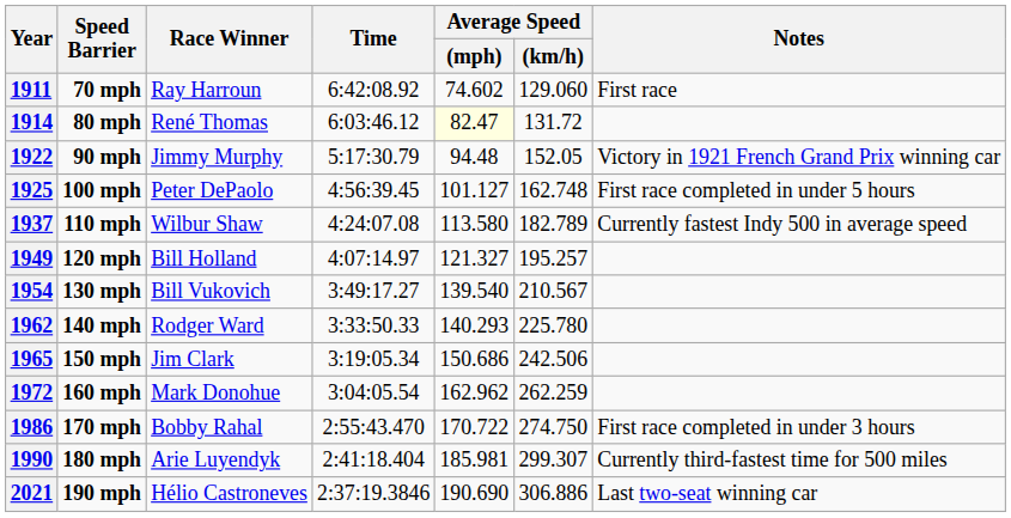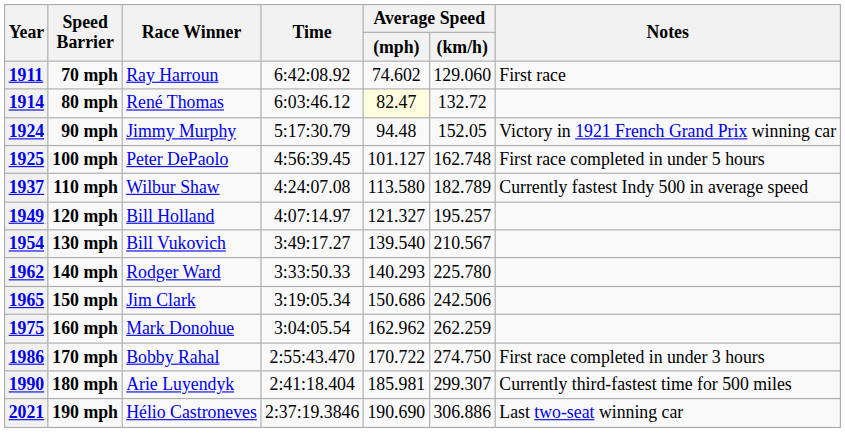80 mph | column 6: 131.72 -> 132.72
90 mph | column 1: 1922 -> 1924
160 mph | column 1: 1972 -> 1975
